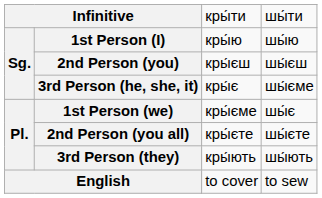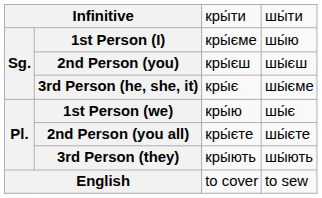1st Person (I) | column 3: кры́ю -> кры́єме
1st Person (we) | column 3: кры́єме -> кры́ю
